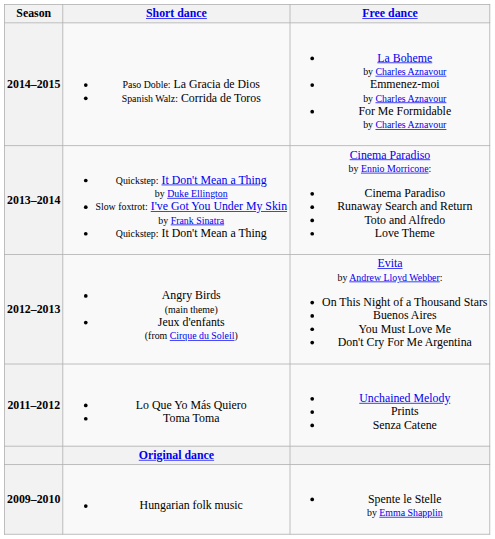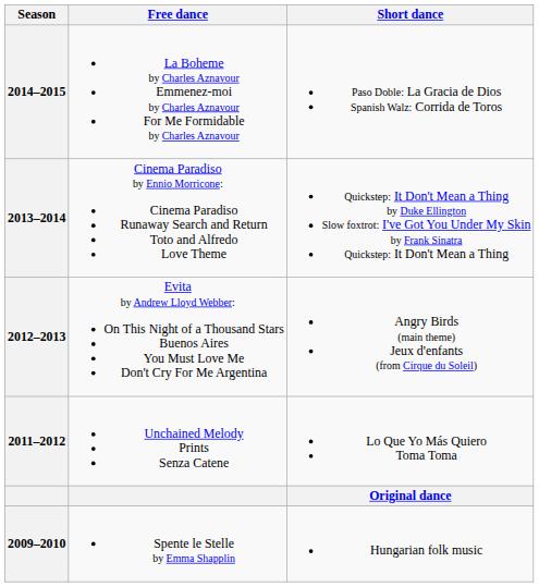columns swapped: Short dance <-> Free dance
